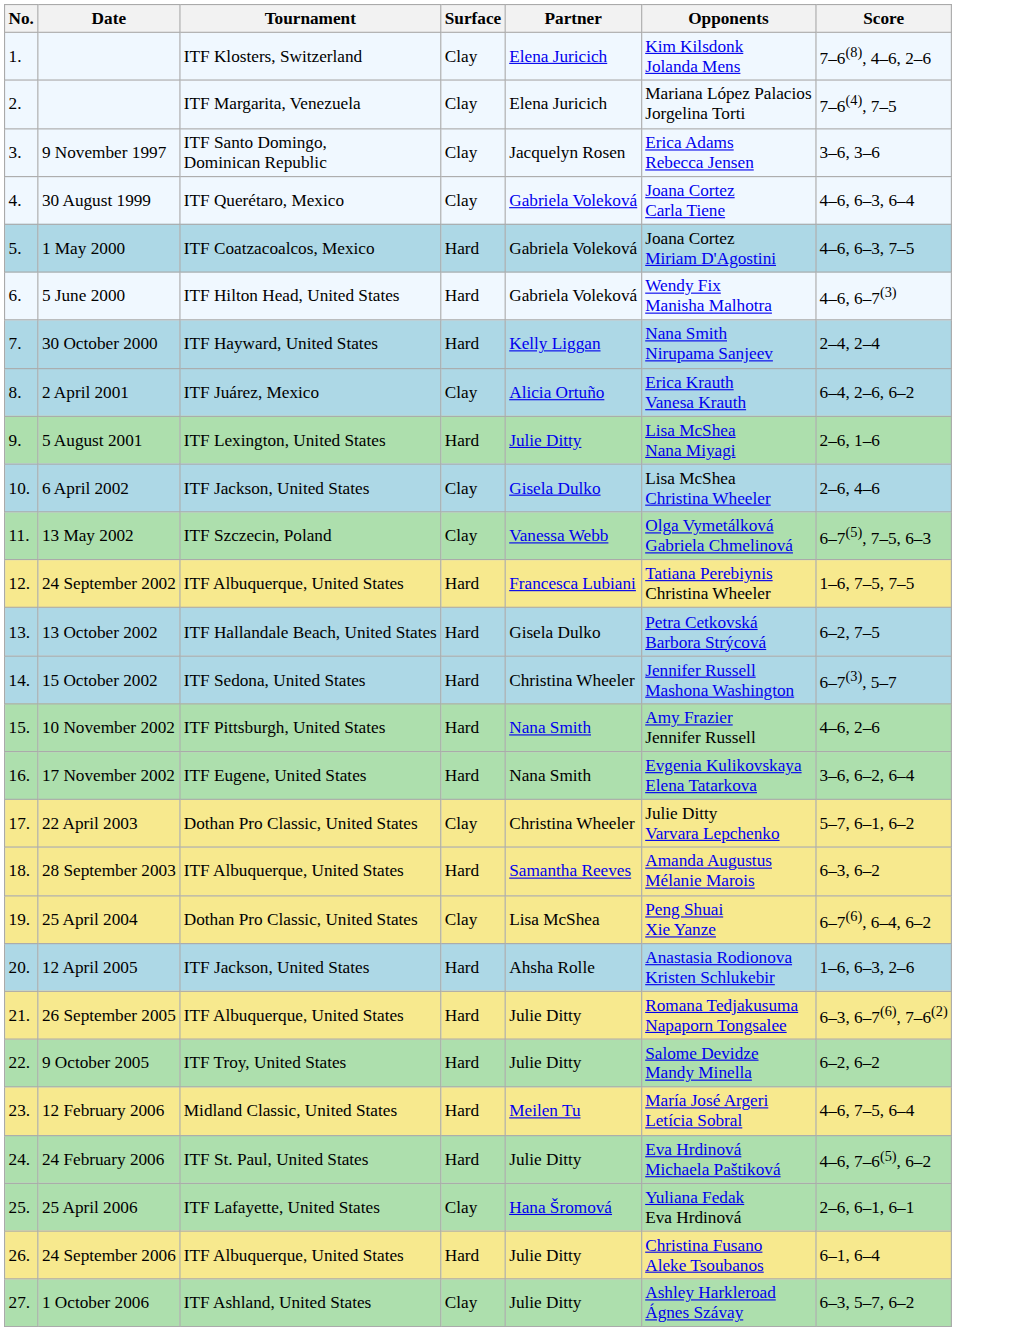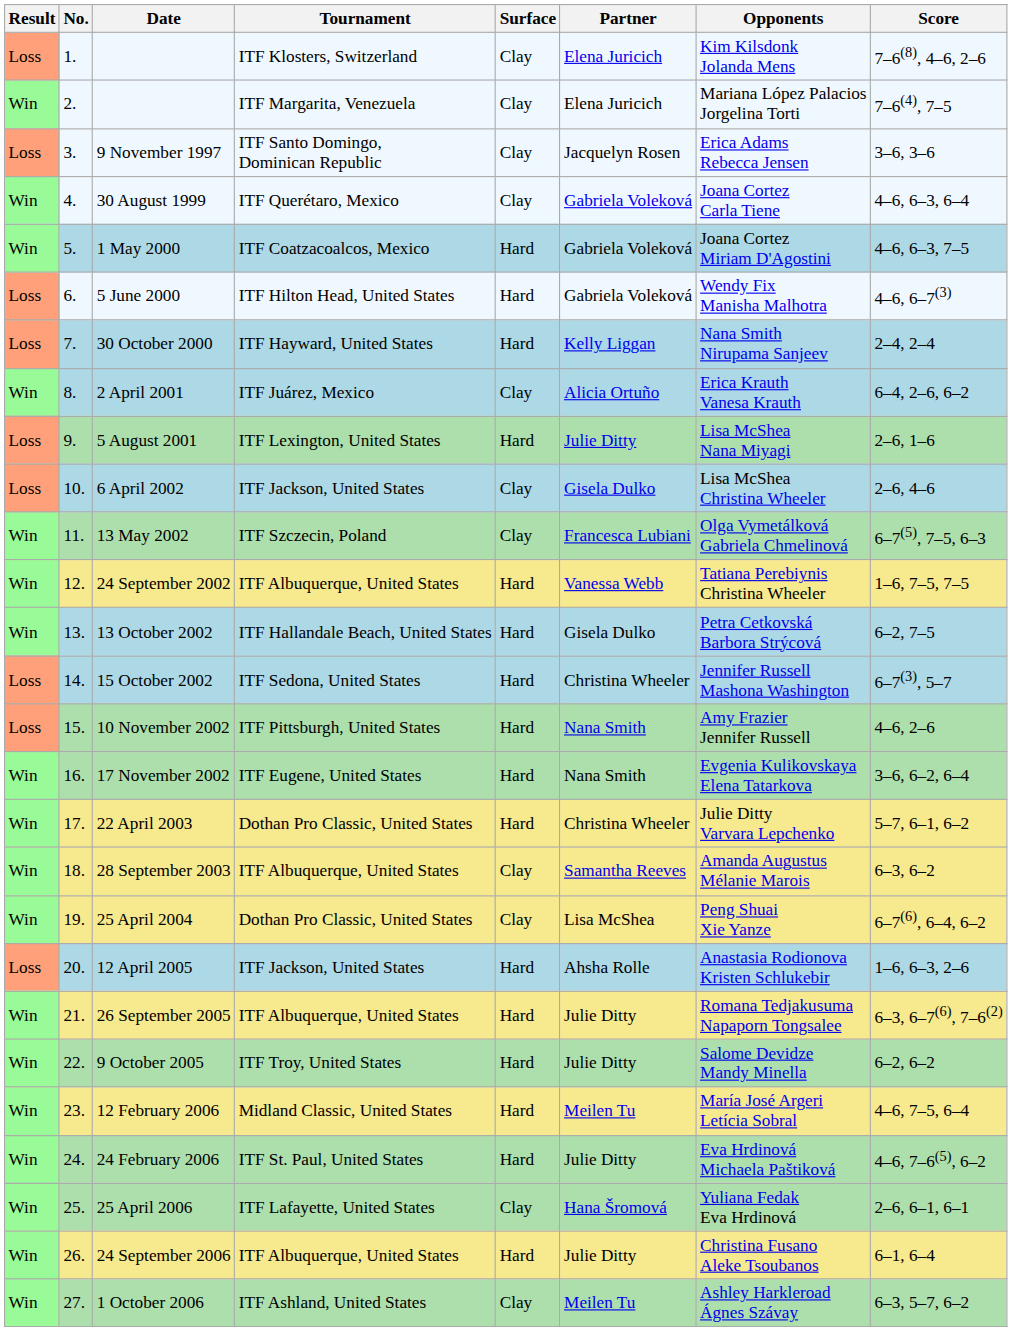+ column: Result | Loss | Win | Loss | Win | Win | Loss | Loss | Win | Loss | Loss | Win | Win | Win | Loss | Loss | Win | Win | Win | Win | Loss | Win | Win | Win | Win | Win | Win | Win
13 May 2002 | Partner: Vanessa Webb -> Francesca Lubiani
24 September 2002 | Partner: Francesca Lubiani -> Vanessa Webb
22 April 2003 | Surface: Clay -> Hard
28 September 2003 | Surface: Hard -> Clay
1 October 2006 | Partner: Julie Ditty -> Meilen Tu
